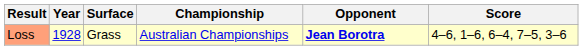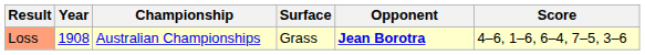columns swapped: Championship <-> Surface
Loss | Year: 1928 -> 1908
